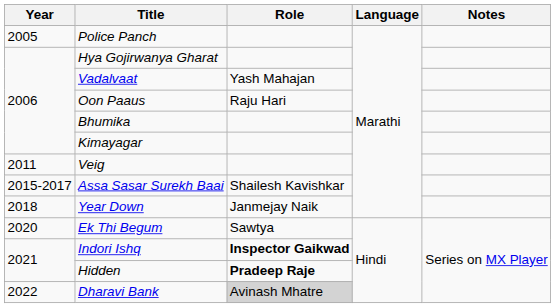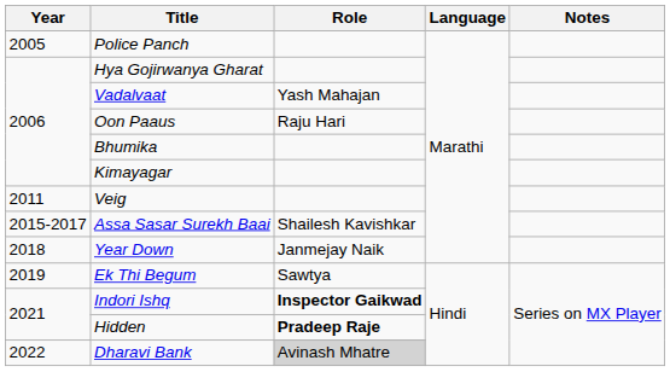Ek Thi Begum | Year: 2020 -> 2019
